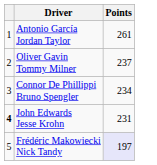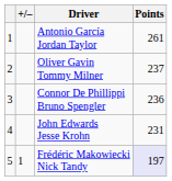+ column: +/– | 1
Connor De Phillippi Bruno Spengler | Points: 234 -> 236
John Edwards Jesse Krohn | column 1: bold -> normal
